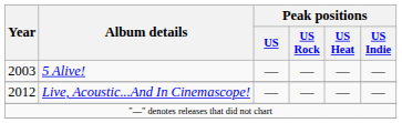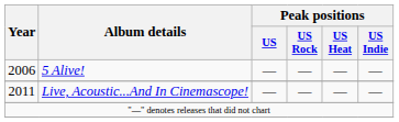5 Alive! | Year: 2003 -> 2006
Live, Acoustic...And In Cinemascope! | Year: 2012 -> 2011
